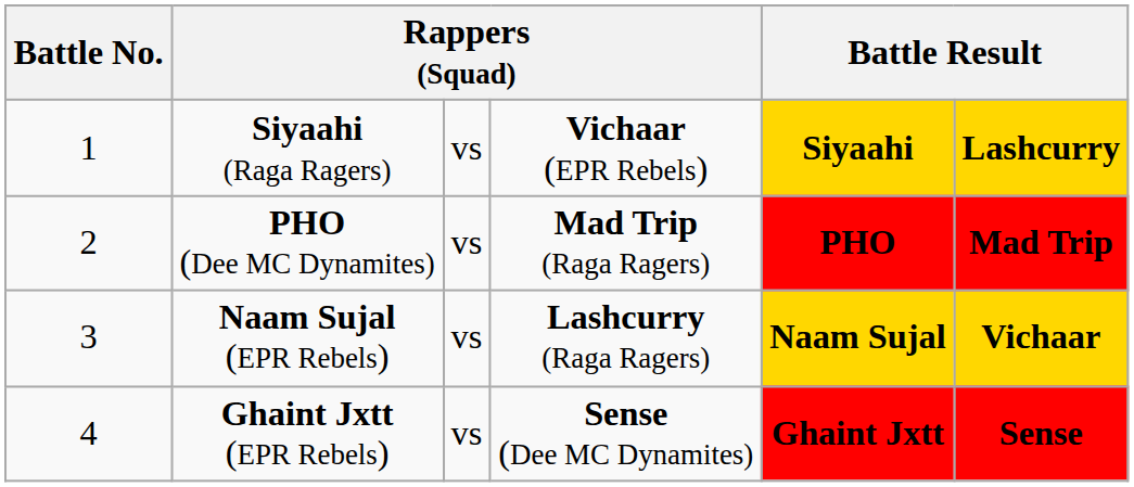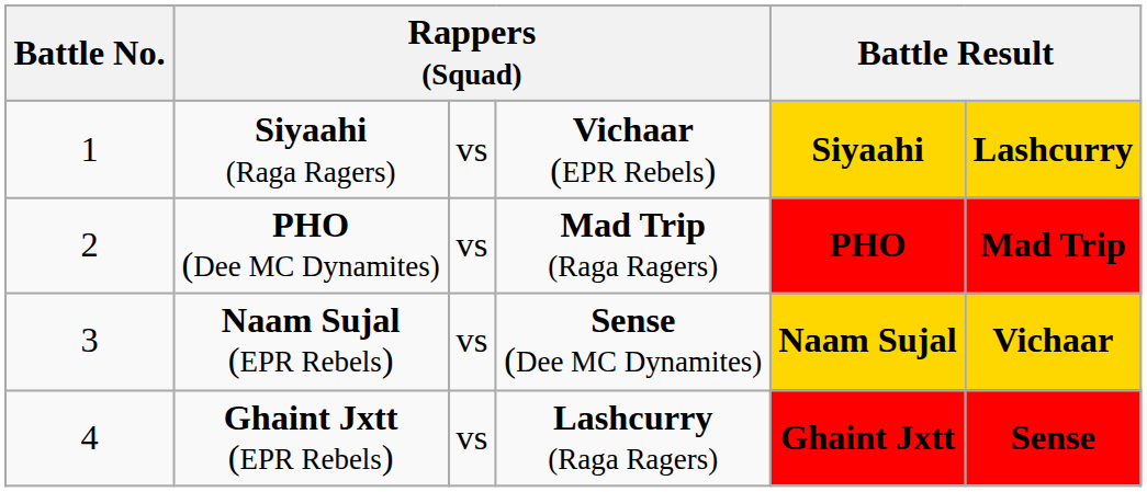Naam Sujal (EPR Rebels) | column 4: Lashcurry (Raga Ragers) -> Sense (Dee MC Dynamites)
Ghaint Jxtt (EPR Rebels) | column 4: Sense (Dee MC Dynamites) -> Lashcurry (Raga Ragers)
